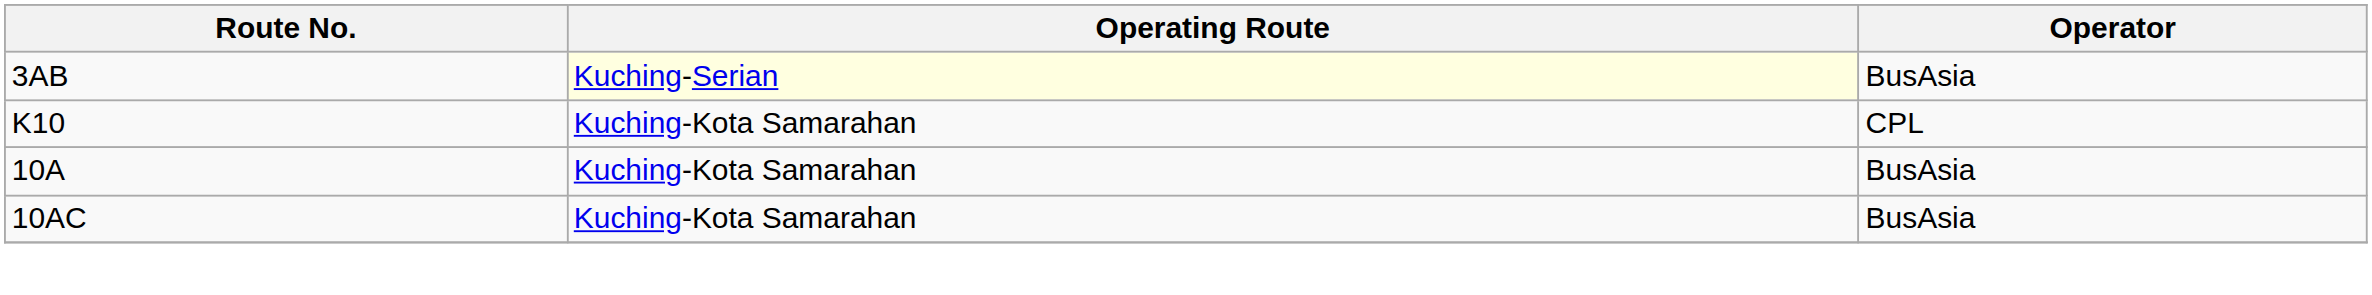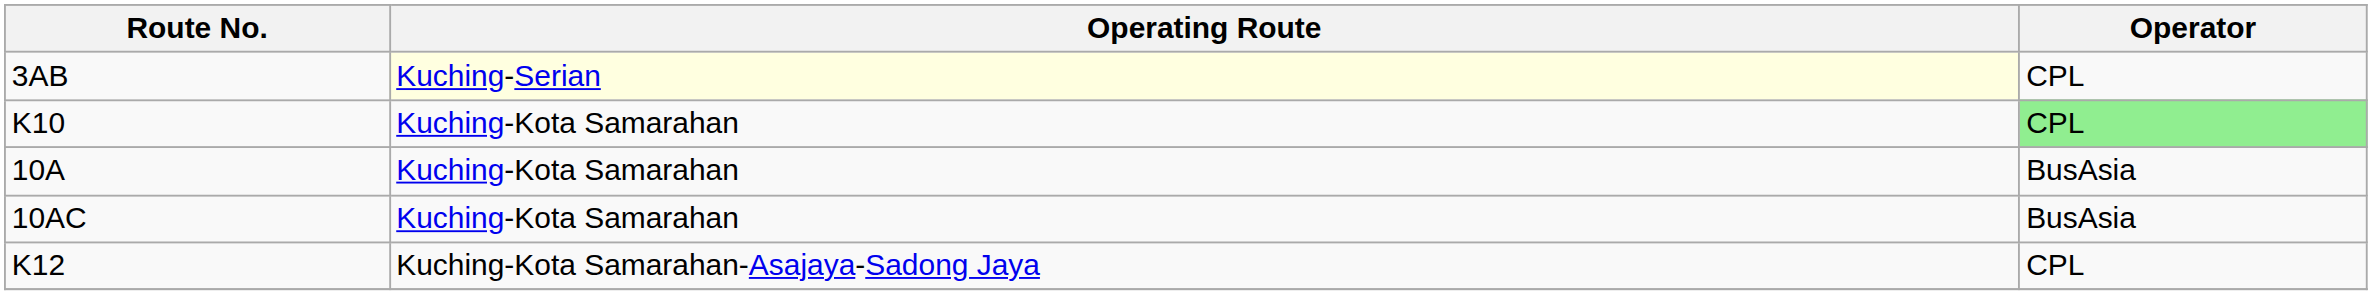3AB | Operator: BusAsia -> CPL
K10 | Operator: no background -> lightgreen background
+ row: K12 | Kuching-Kota Samarahan-Asajaya-Sadong Jaya | CPL
